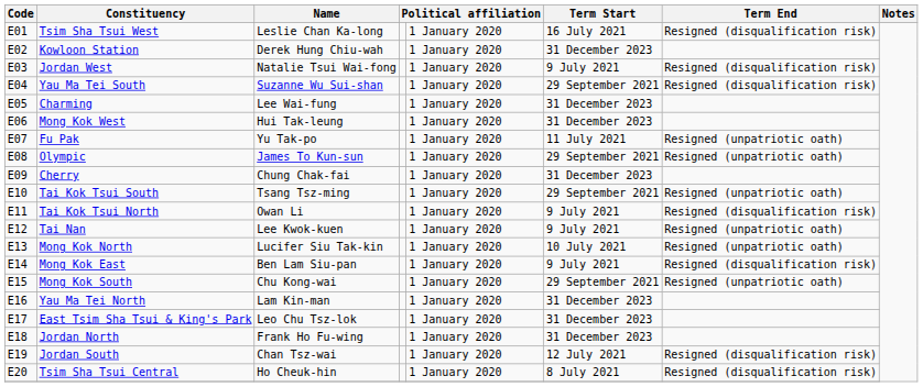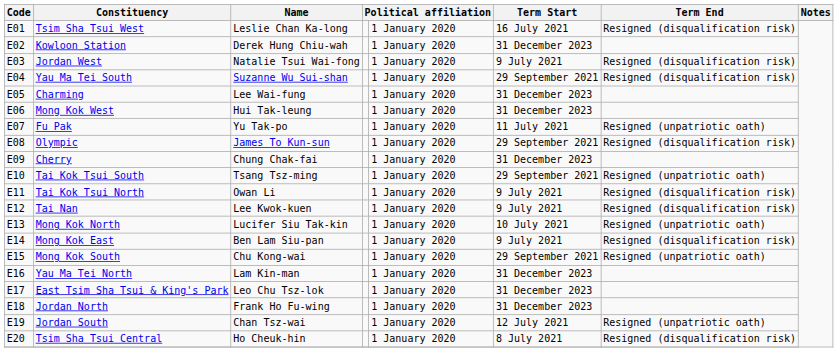Olympic | Term End: Resigned (unpatriotic oath) -> Resigned (disqualification risk)
Tai Nan | Term End: Resigned (unpatriotic oath) -> Resigned (disqualification risk)
Jordan South | Term End: Resigned (disqualification risk) -> Resigned (unpatriotic oath)
